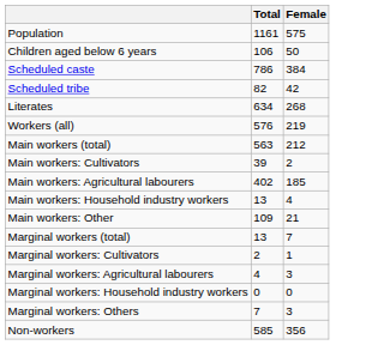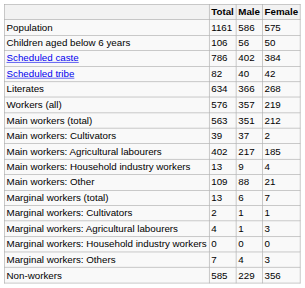+ column: Male | 586 | 56 | 402 | 40 | 366 | 357 | 351 | 37 | 217 | 9 | 88 | 6 | 1 | 1 | 0 | 4 | 229
